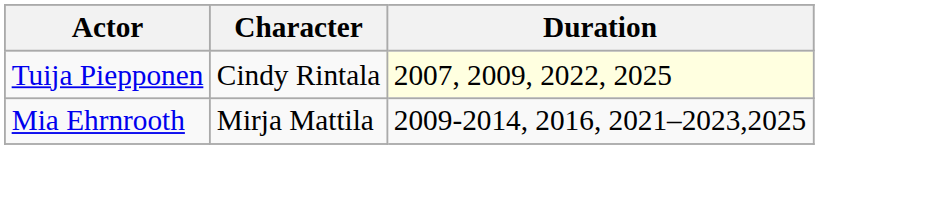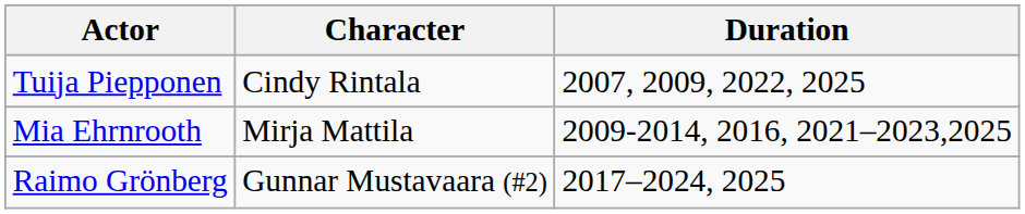Tuija Piepponen | Duration: lightyellow background -> no background
+ row: Raimo Grönberg | Gunnar Mustavaara (#2) | 2017–2024, 2025
